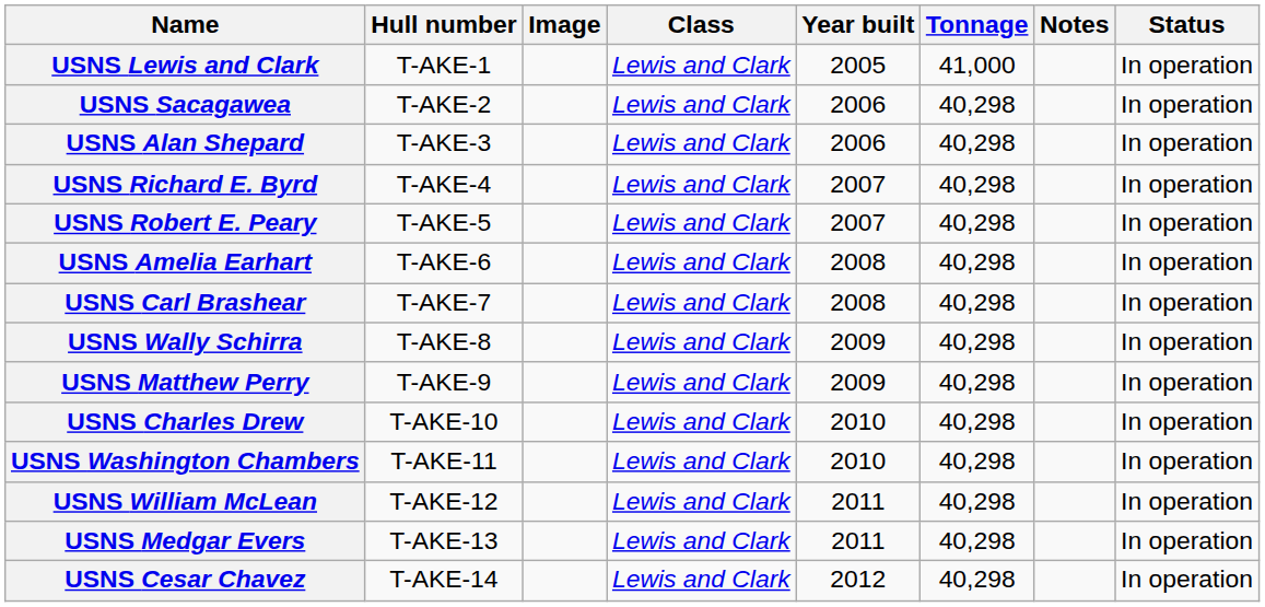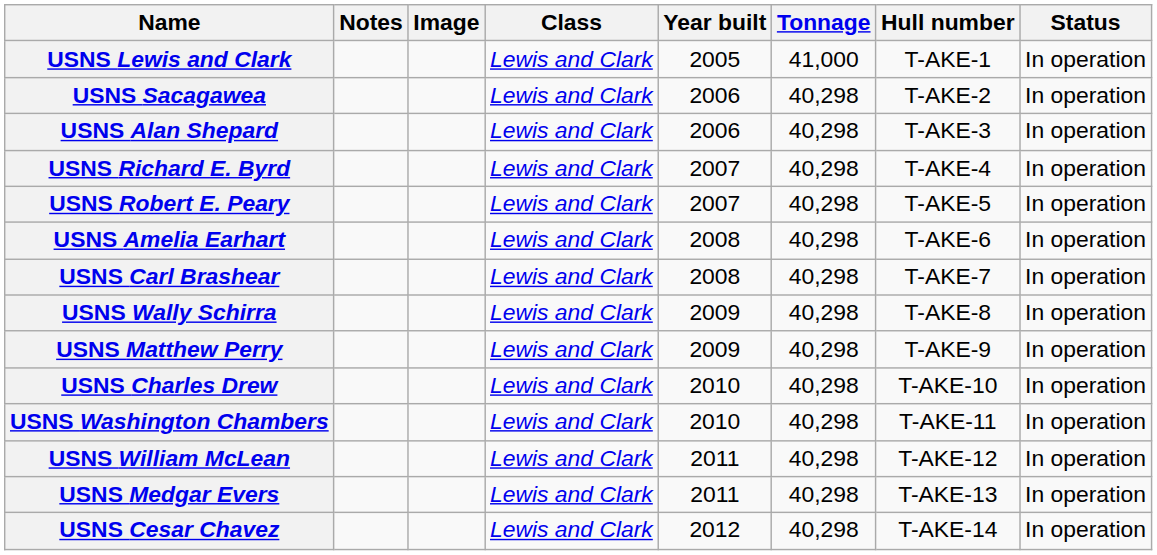columns swapped: Hull number <-> Notes
